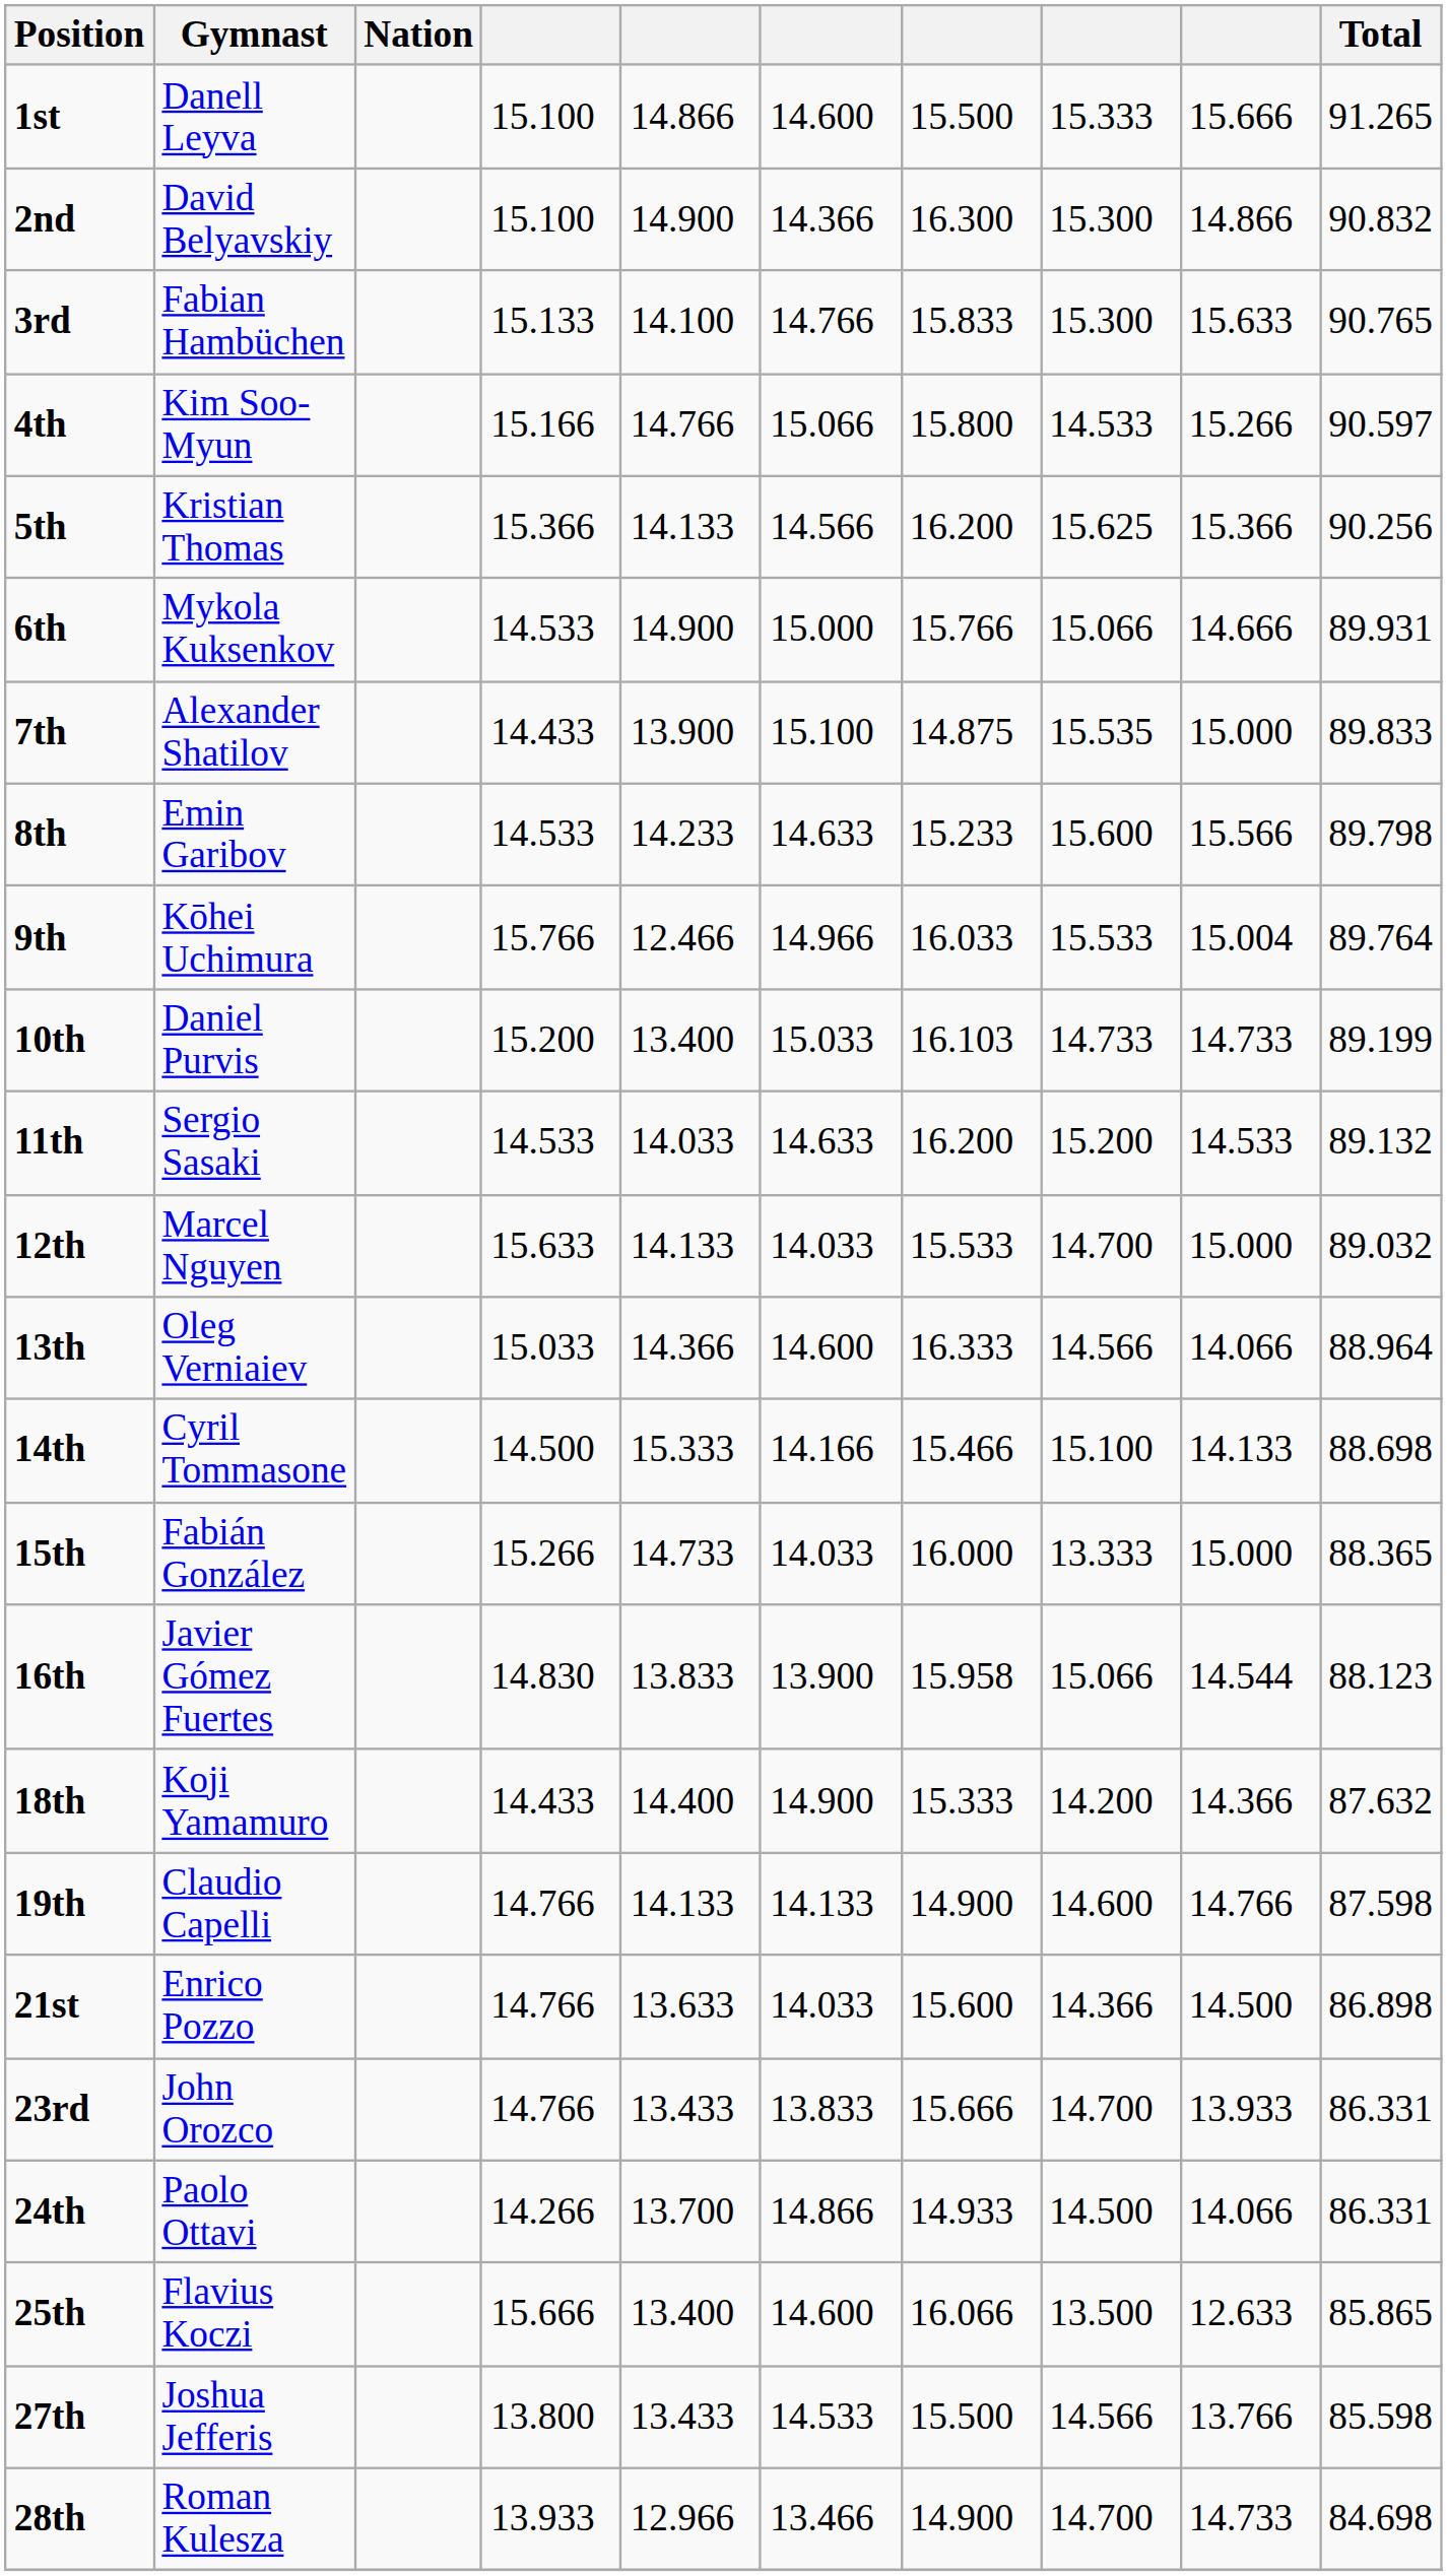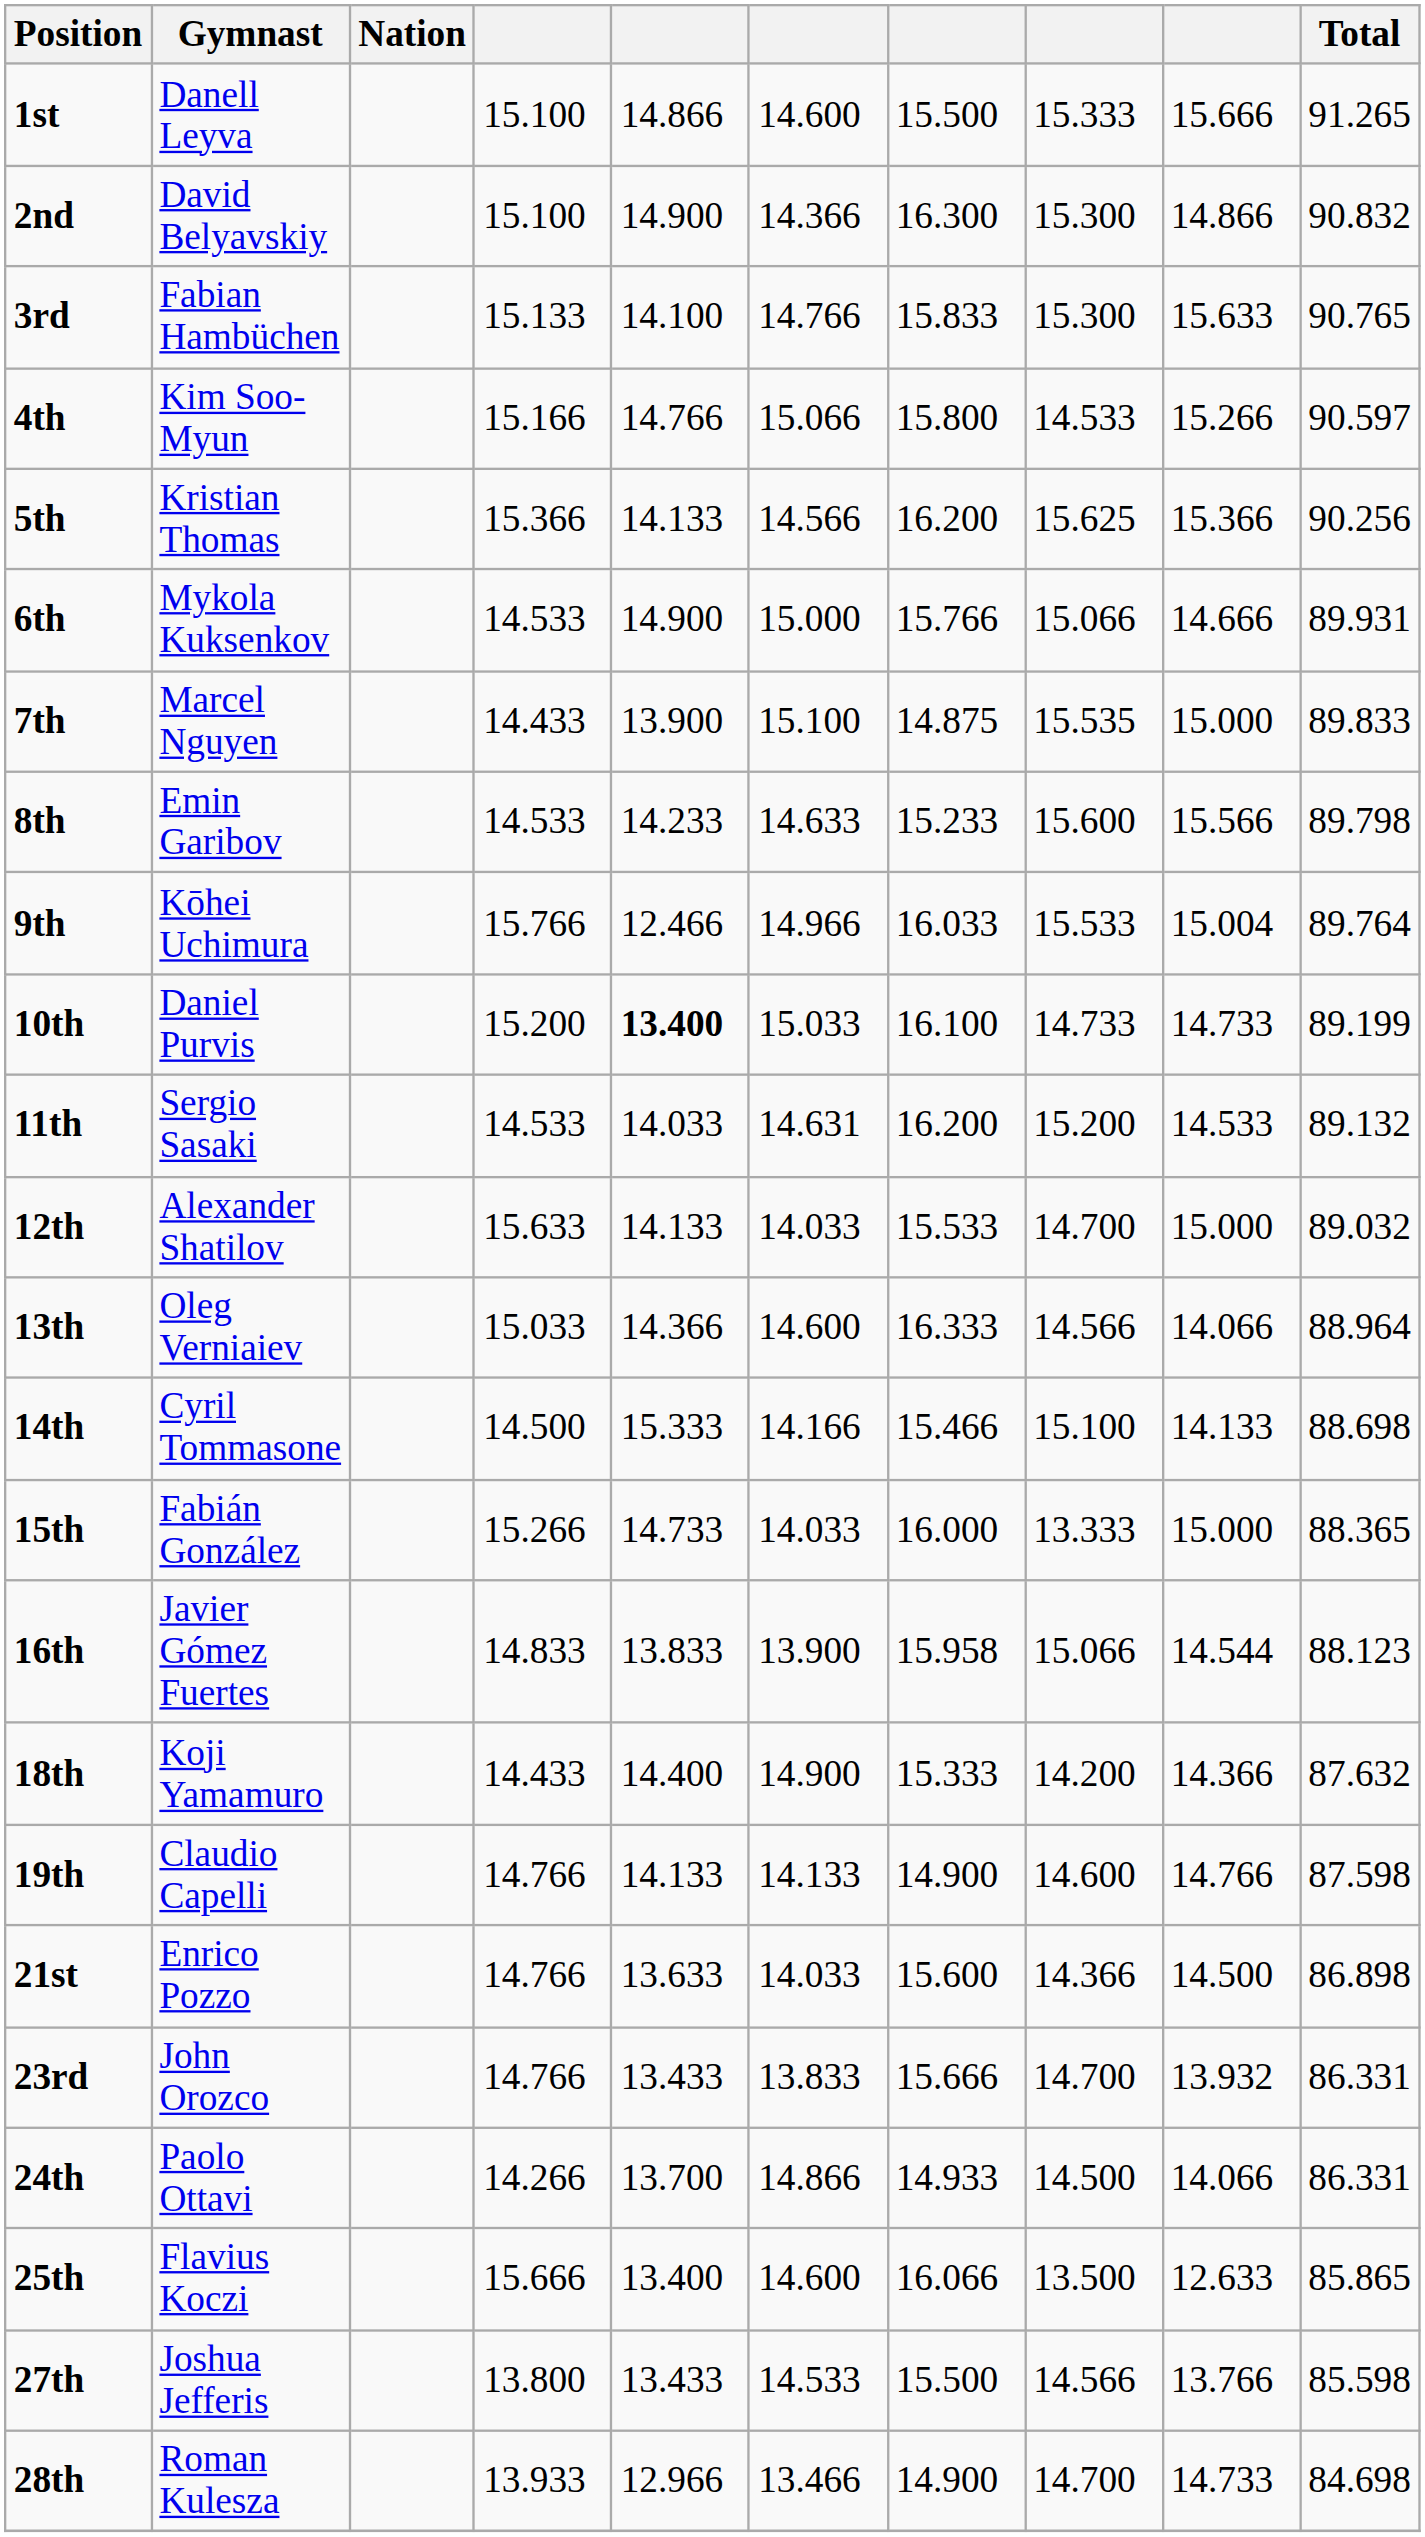7th | Gymnast: Alexander Shatilov -> Marcel Nguyen
10th | column 5: normal -> bold
10th | column 7: 16.103 -> 16.100
11th | column 6: 14.633 -> 14.631
12th | Gymnast: Marcel Nguyen -> Alexander Shatilov
16th | column 4: 14.830 -> 14.833
23rd | column 9: 13.933 -> 13.932
